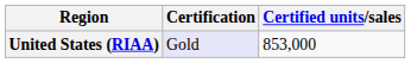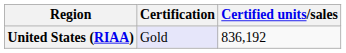United States (RIAA) | Certified units/sales: 853,000 -> 836,192
